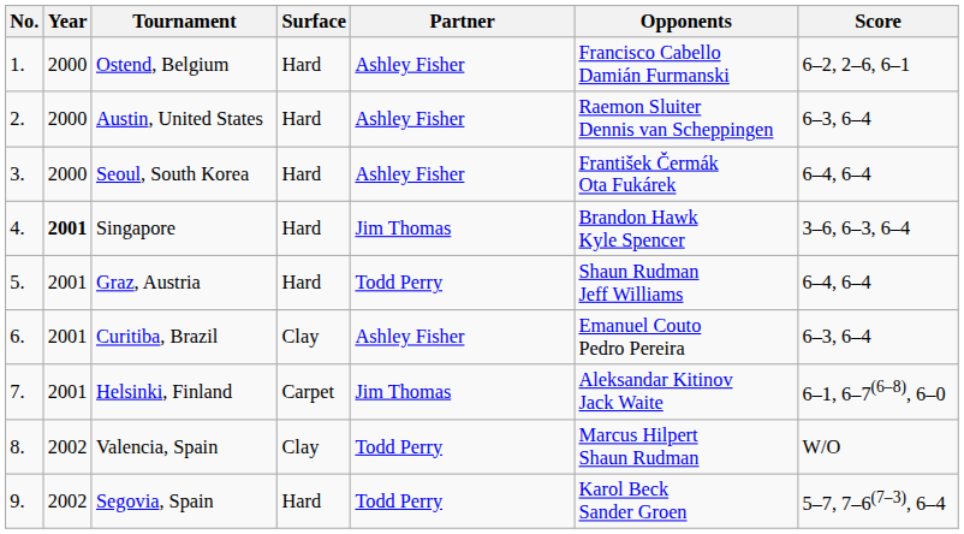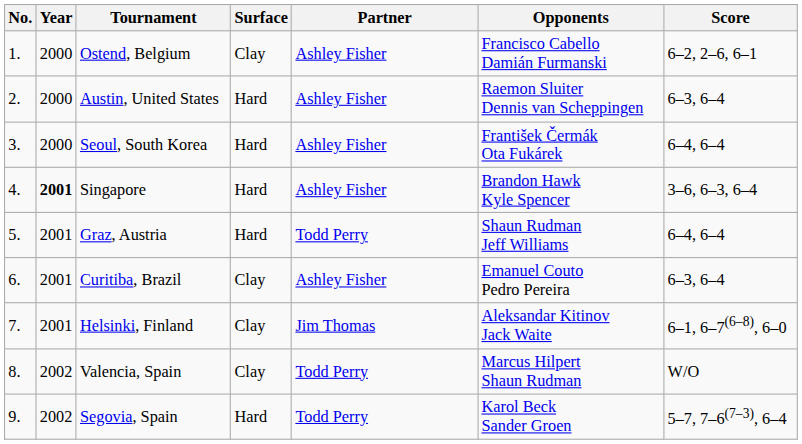Ostend, Belgium | Surface: Hard -> Clay
Singapore | Partner: Jim Thomas -> Ashley Fisher
Helsinki, Finland | Surface: Carpet -> Clay
